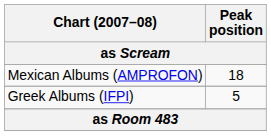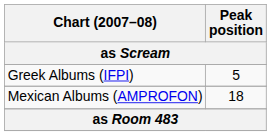rows swapped: Greek Albums (IFPI) <-> Mexican Albums (AMPROFON)
